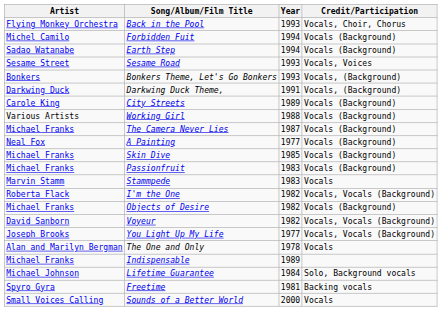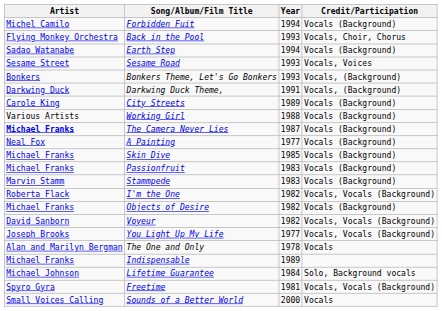rows swapped: Forbidden Fuit <-> Back in the Pool
The Camera Never Lies | Artist: normal -> bold
Stammpede | Credit/Participation: Vocals -> Vocals (Background)
Freetime | Credit/Participation: Backing vocals -> Vocals, Vocals (Background)
